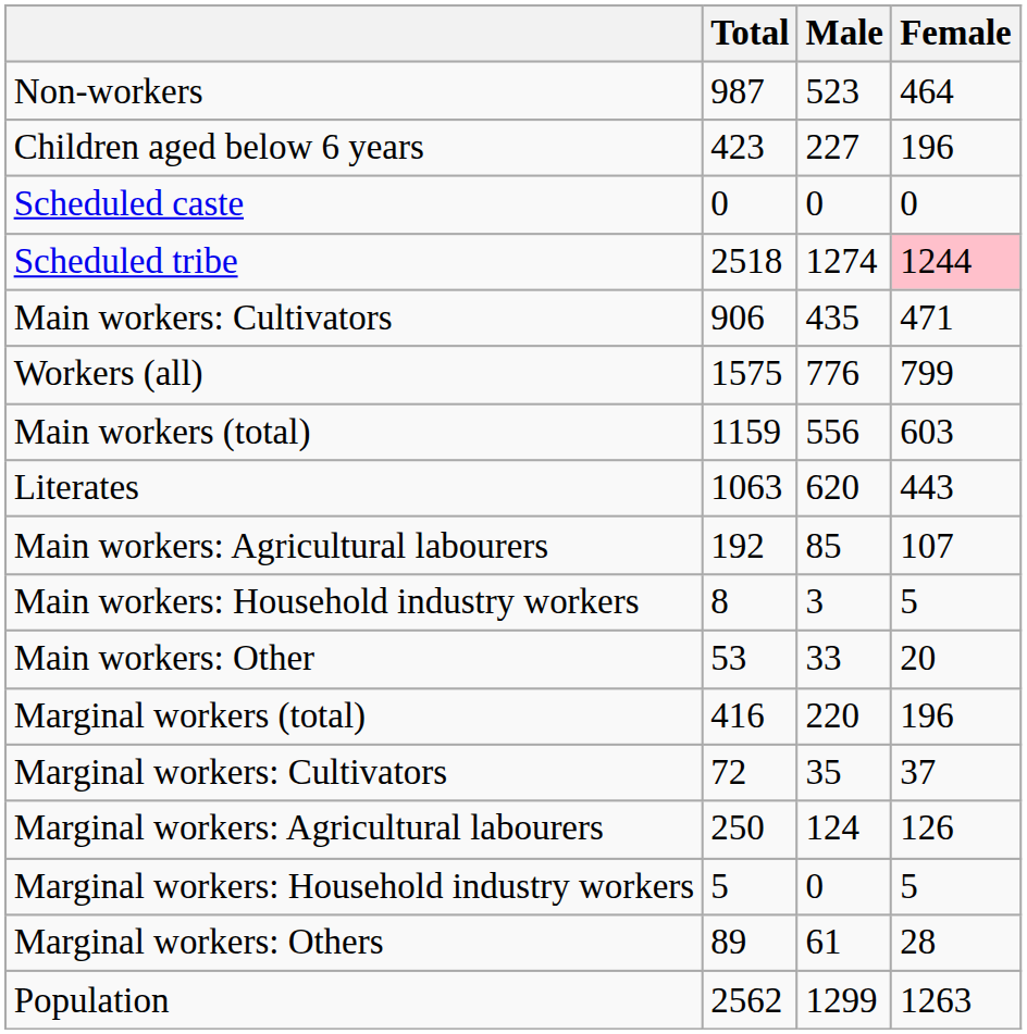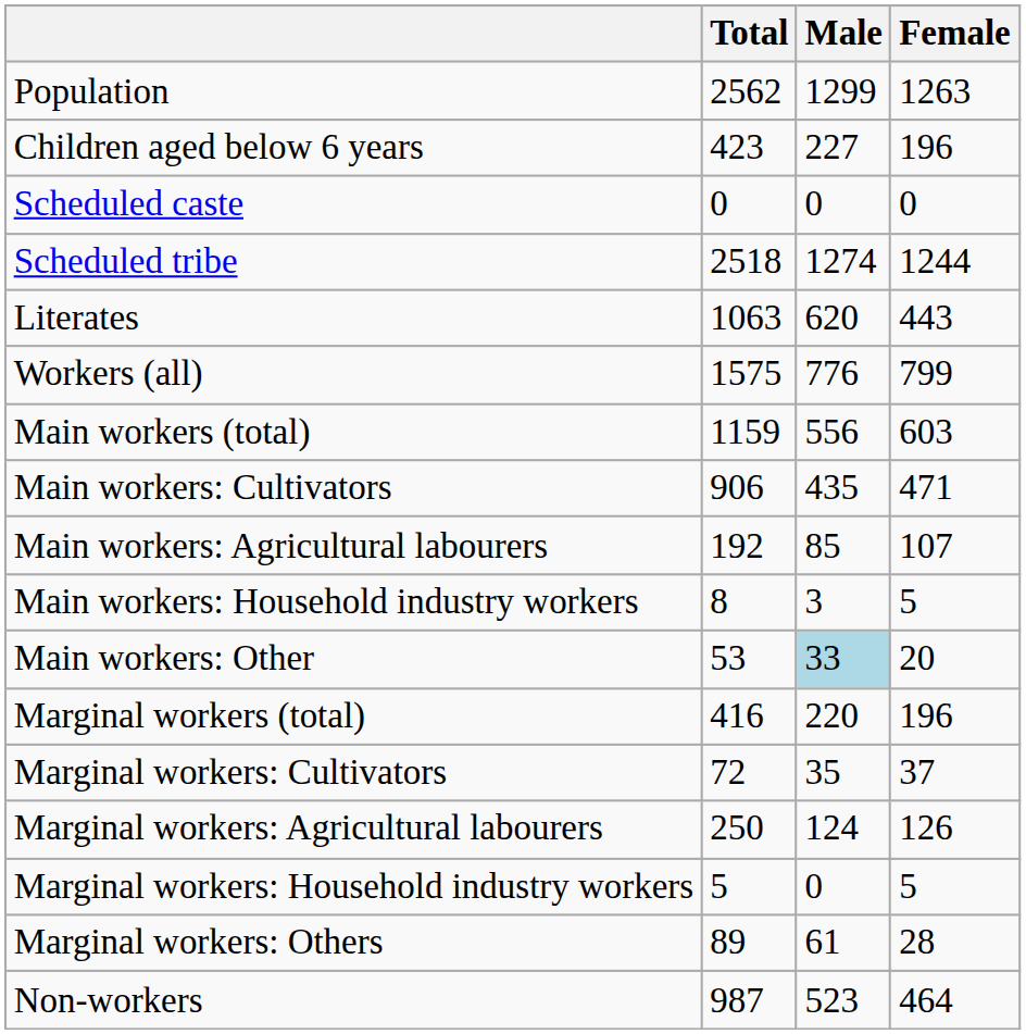rows swapped: Population <-> Non-workers
Scheduled tribe | Female: pink background -> no background
rows swapped: Literates <-> Main workers: Cultivators
Main workers: Other | Male: no background -> lightblue background
